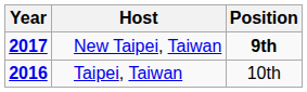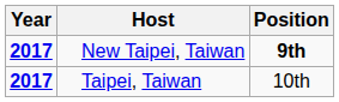Taipei, Taiwan | Year: 2016 -> 2017
